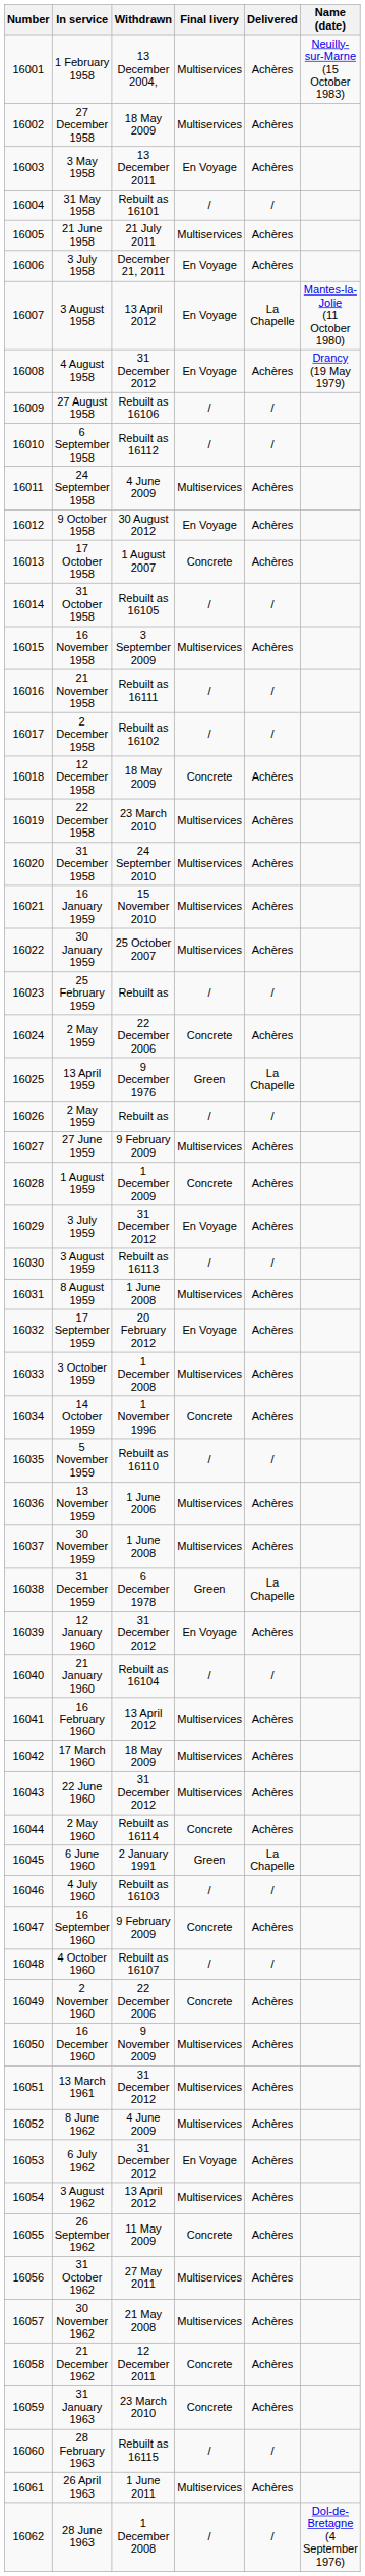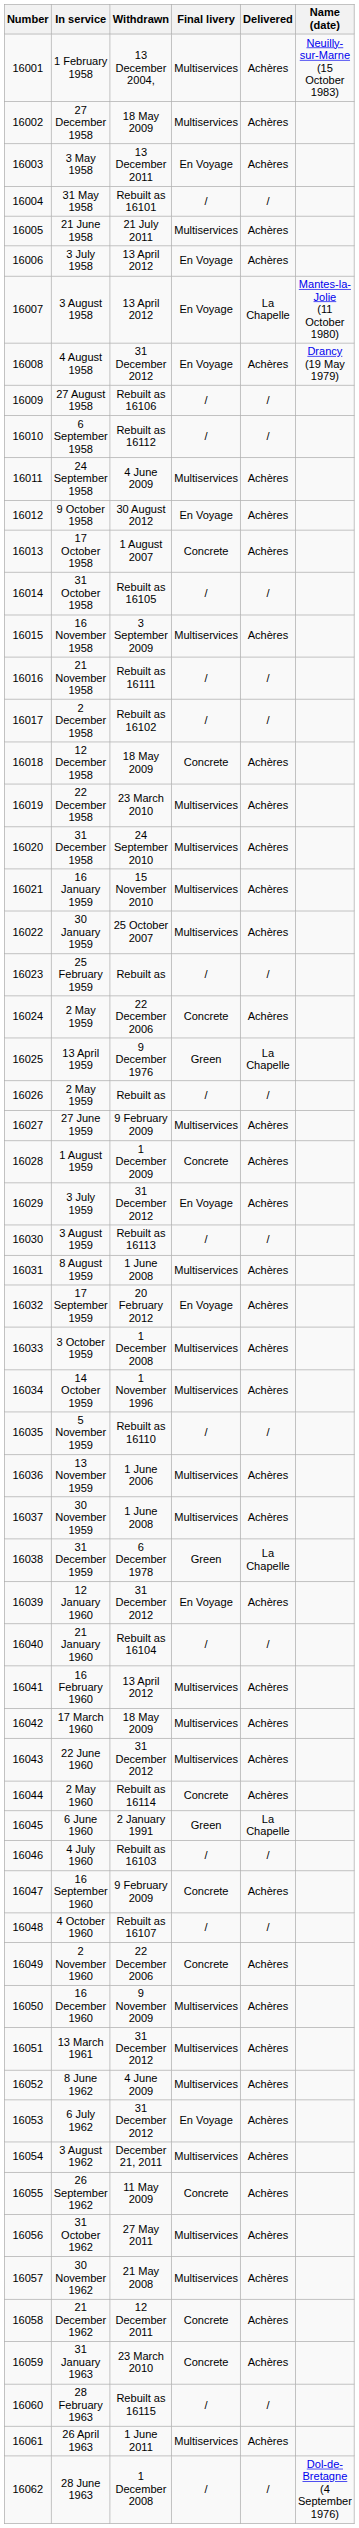3 July 1958 | Withdrawn: December 21, 2011 -> 13 April 2012
14 October 1959 | Final livery: Concrete -> Multiservices
3 August 1962 | Withdrawn: 13 April 2012 -> December 21, 2011
